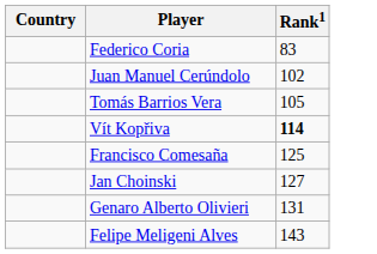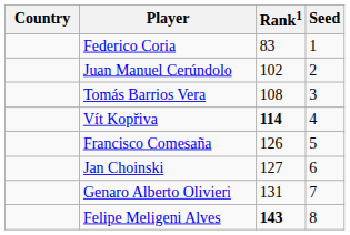+ column: Seed | 1 | 2 | 3 | 4 | 5 | 6 | 7 | 8
Tomás Barrios Vera | Rank1: 105 -> 108
Francisco Comesaña | Rank1: 125 -> 126
Felipe Meligeni Alves | Rank1: normal -> bold
